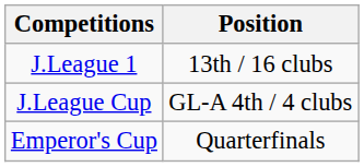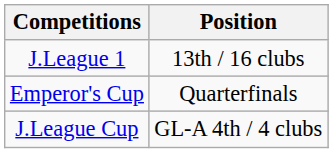rows swapped: Emperor's Cup <-> J.League Cup
